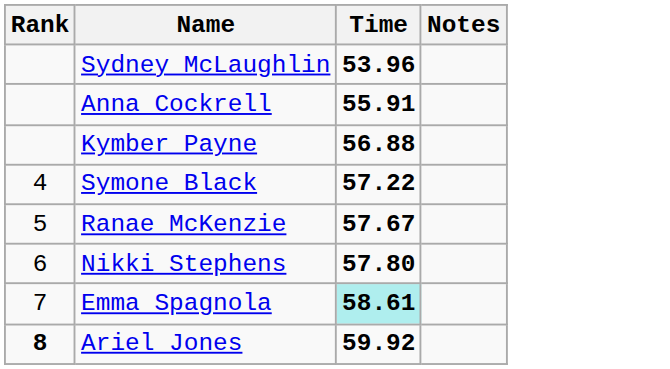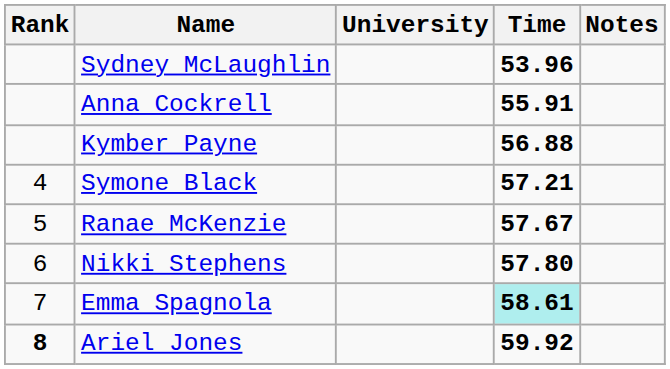+ column: University
Symone Black | Time: 57.22 -> 57.21
